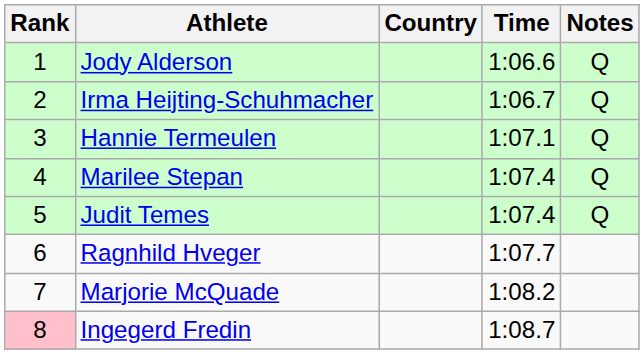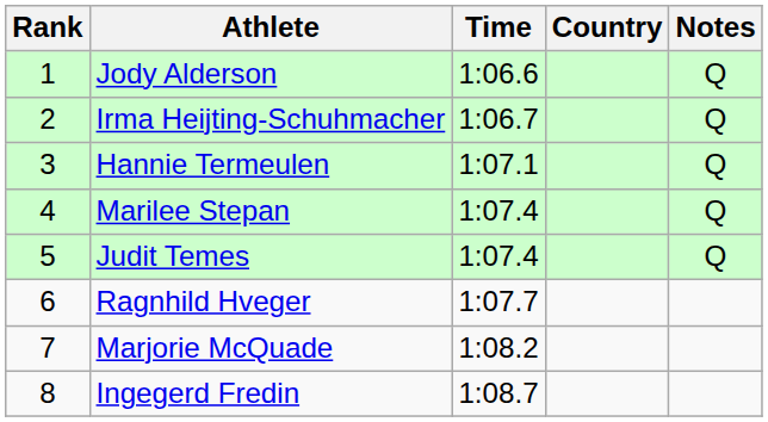columns swapped: Country <-> Time
Ingegerd Fredin | Rank: pink background -> no background
